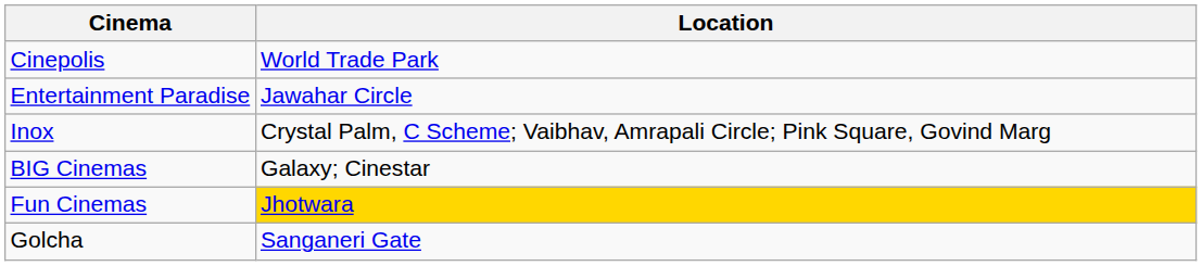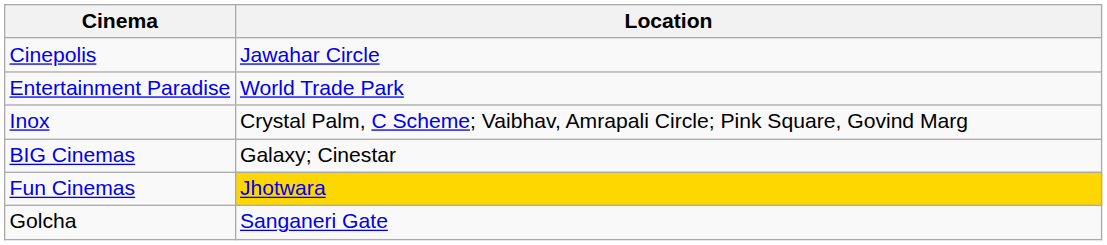Cinepolis | Location: World Trade Park -> Jawahar Circle
Entertainment Paradise | Location: Jawahar Circle -> World Trade Park
